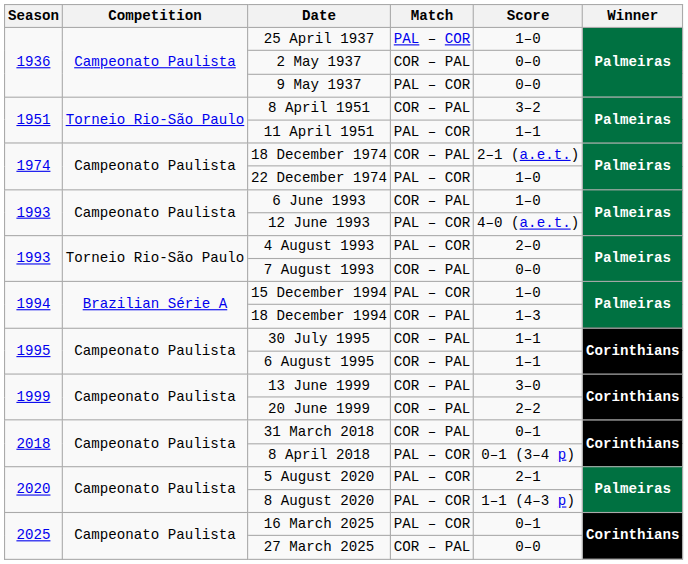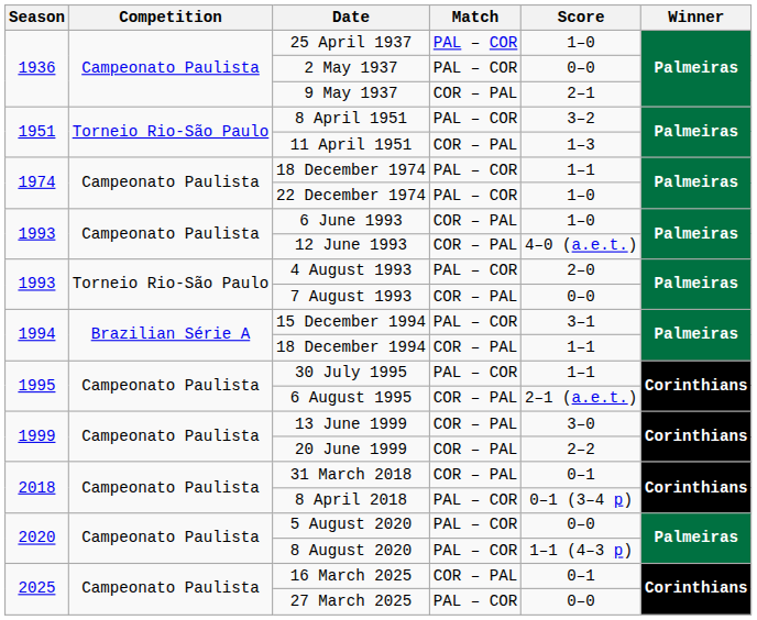2 May 1937 | Match: COR – PAL -> PAL – COR
9 May 1937 | Match: PAL – COR -> COR – PAL
9 May 1937 | Score: 0–0 -> 2–1
8 April 1951 | Match: COR – PAL -> PAL – COR
11 April 1951 | Match: PAL – COR -> COR – PAL
11 April 1951 | Score: 1–1 -> 1–3
18 December 1974 | Match: COR – PAL -> PAL – COR
18 December 1974 | Score: 2–1 (a.e.t.) -> 1–1
12 June 1993 | Match: PAL – COR -> COR – PAL
15 December 1994 | Score: 1–0 -> 3–1
18 December 1994 | Score: 1–3 -> 1–1
30 July 1995 | Match: COR – PAL -> PAL – COR
6 August 1995 | Score: 1–1 -> 2–1 (a.e.t.)
5 August 2020 | Score: 2–1 -> 0–0
16 March 2025 | Match: PAL – COR -> COR – PAL
27 March 2025 | Match: COR – PAL -> PAL – COR
